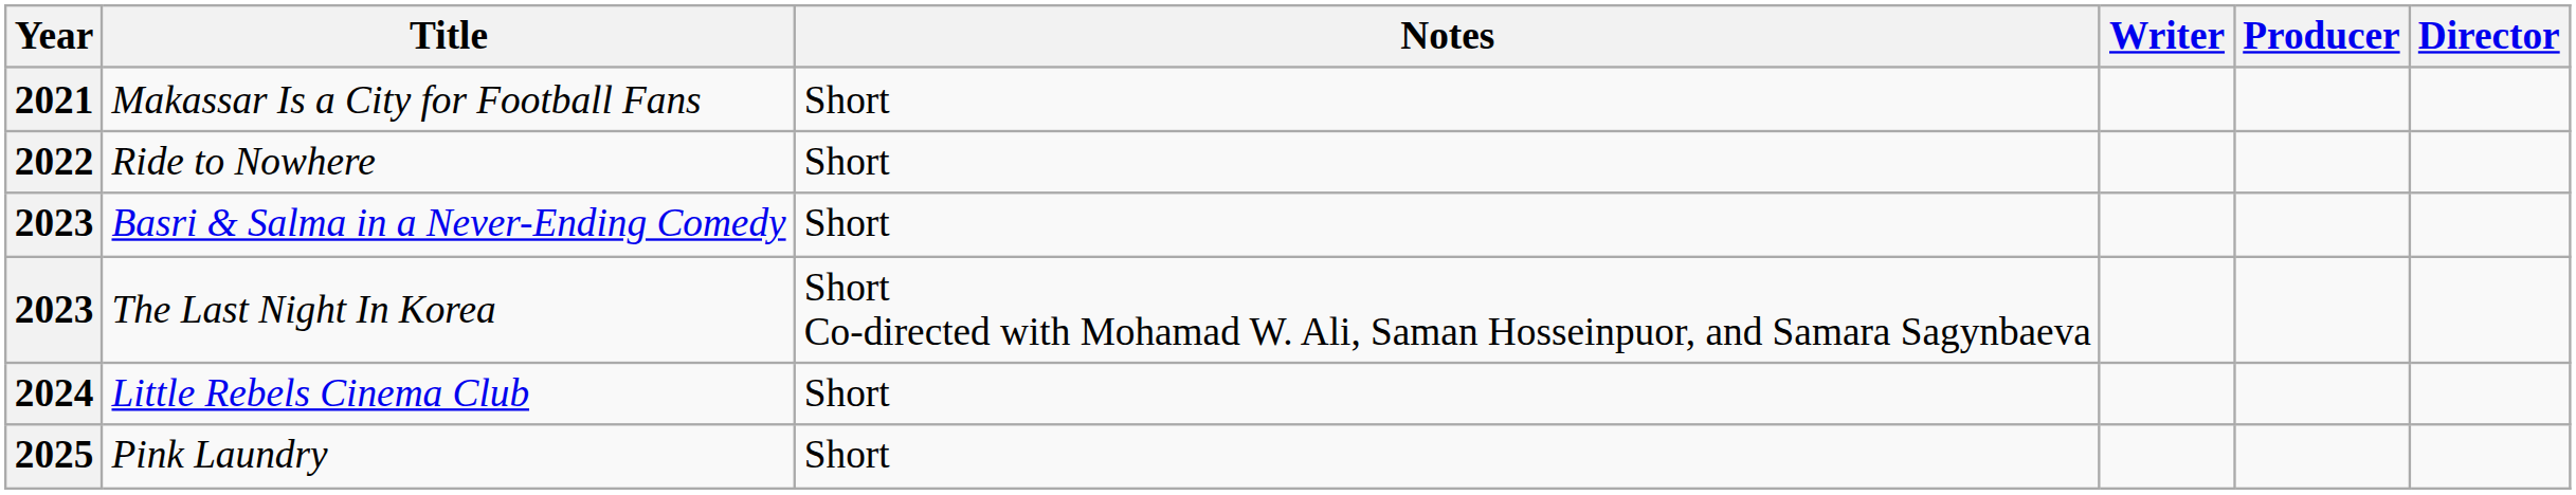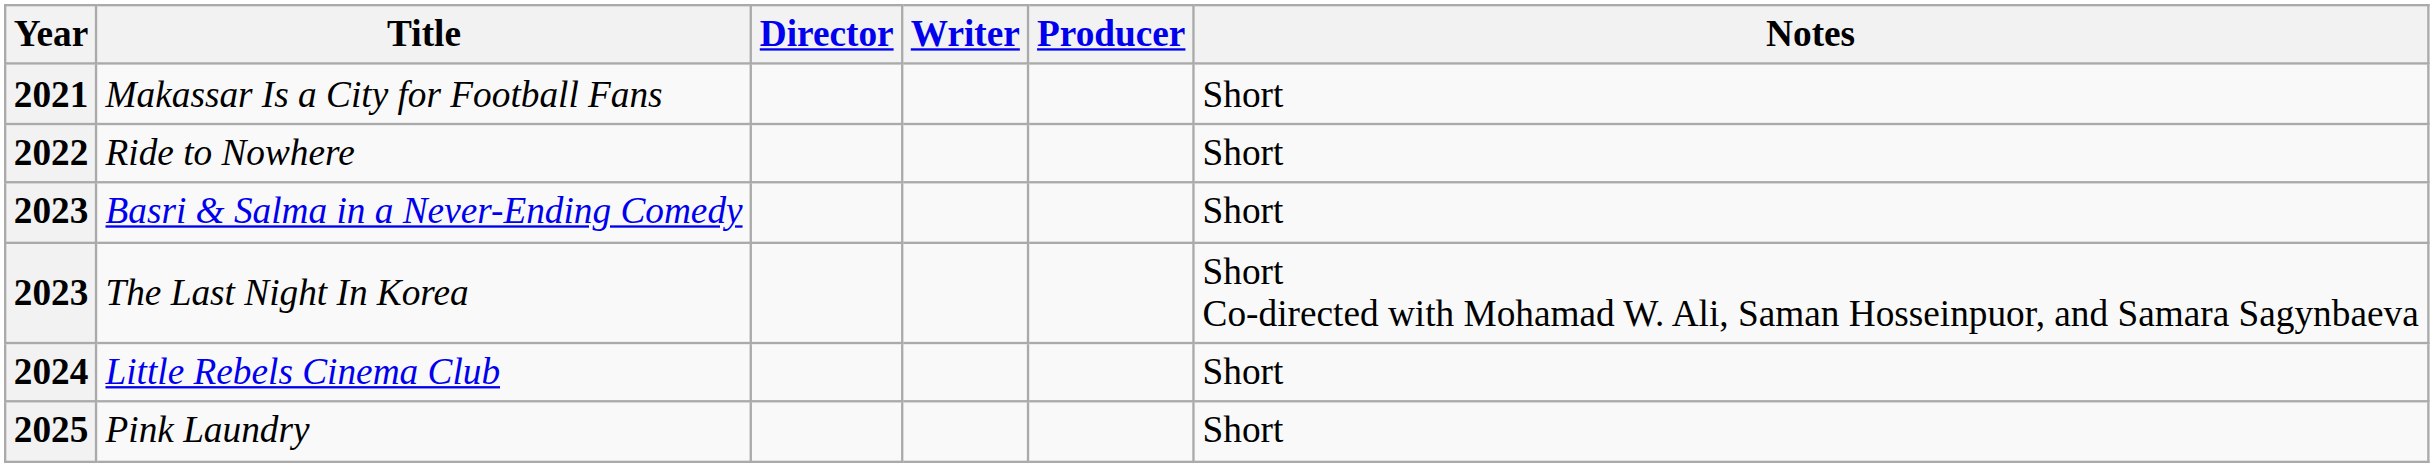columns swapped: Director <-> Notes
